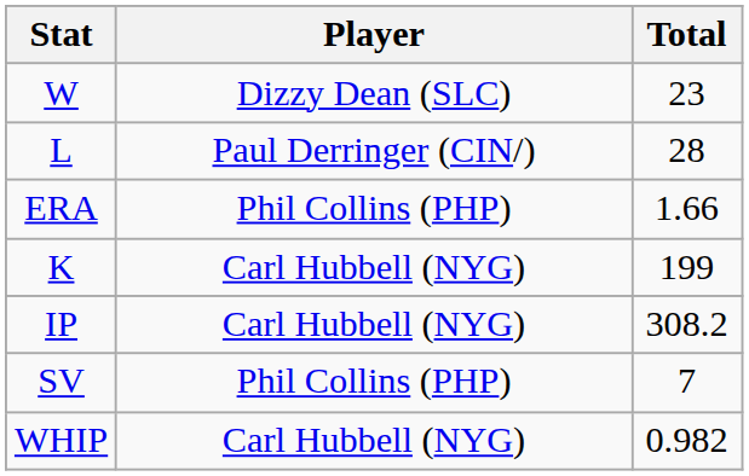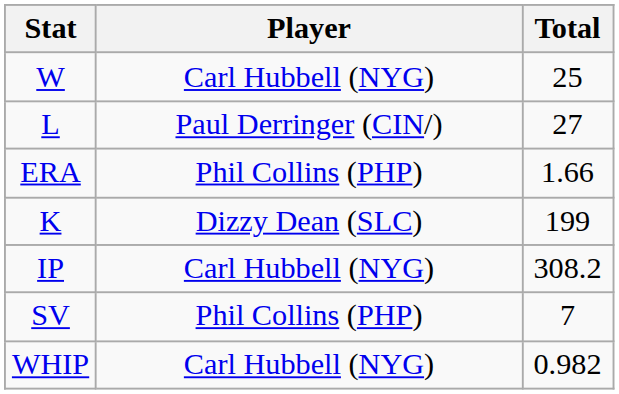W | Player: Dizzy Dean (SLC) -> Carl Hubbell (NYG)
W | Total: 23 -> 25
L | Total: 28 -> 27
K | Player: Carl Hubbell (NYG) -> Dizzy Dean (SLC)
